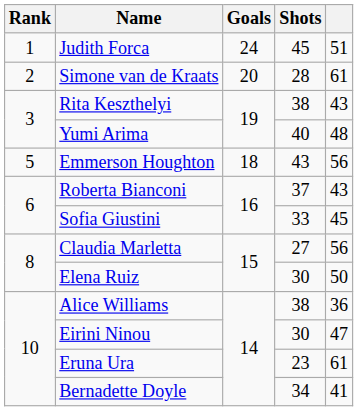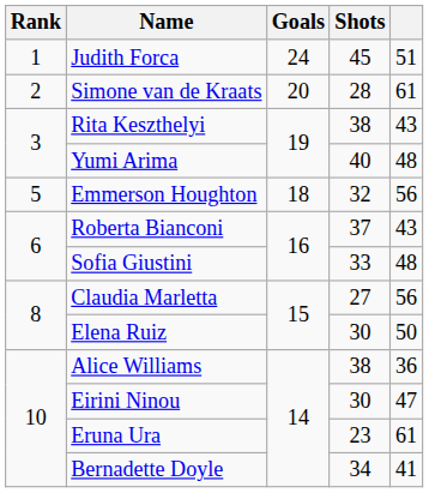Emmerson Houghton | Shots: 43 -> 32
Sofia Giustini | column 5: 45 -> 48
